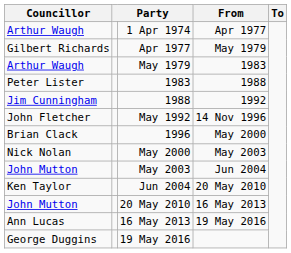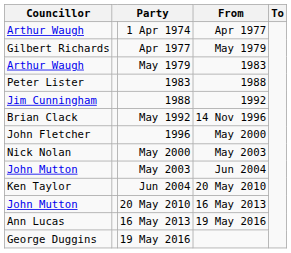May 1992 | Councillor: John Fletcher -> Brian Clack
1996 | Councillor: Brian Clack -> John Fletcher
